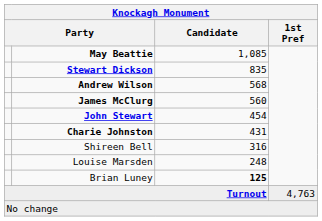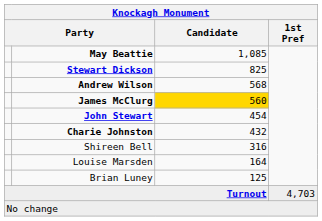Stewart Dickson | Candidate: 835 -> 825
James McClurg | Candidate: no background -> gold background
Charie Johnston | Candidate: 431 -> 432
Louise Marsden | Candidate: 248 -> 164
Brian Luney | Candidate: bold -> normal
Turnout | 1st Pref: 4,763 -> 4,703
